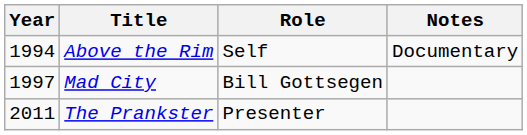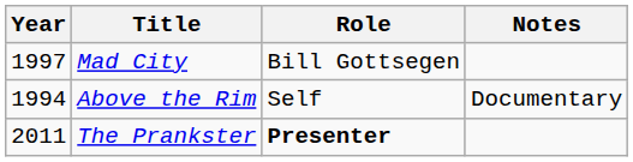rows swapped: Above the Rim <-> Mad City
The Prankster | Role: normal -> bold
